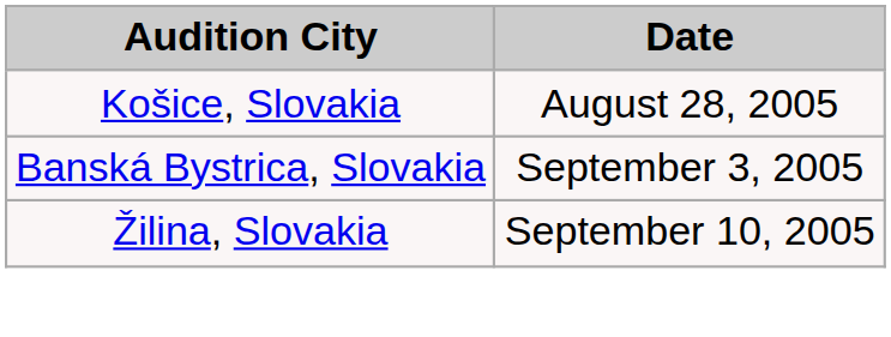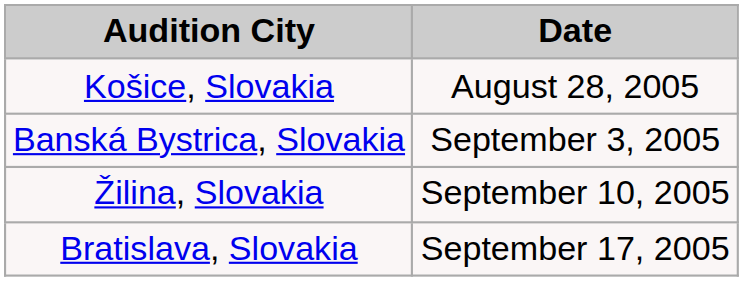+ row: Bratislava, Slovakia | September 17, 2005
